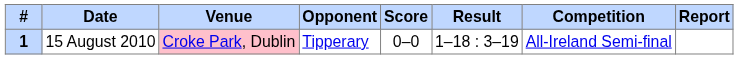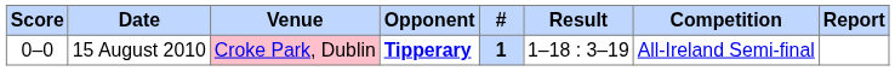columns swapped: # <-> Score
15 August 2010 | Opponent: normal -> bold
